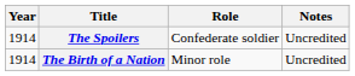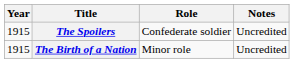The Spoilers | Year: 1914 -> 1915
The Birth of a Nation | Year: 1914 -> 1915
